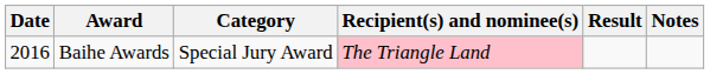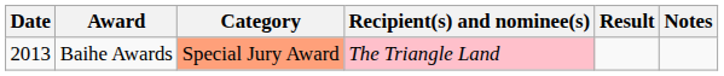Baihe Awards | Date: 2016 -> 2013
Baihe Awards | Category: no background -> lightsalmon background
